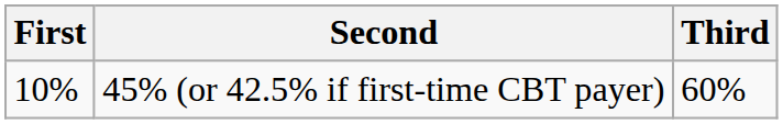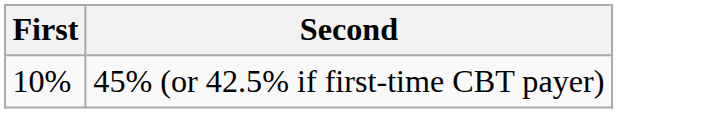- column: Third | 60%
